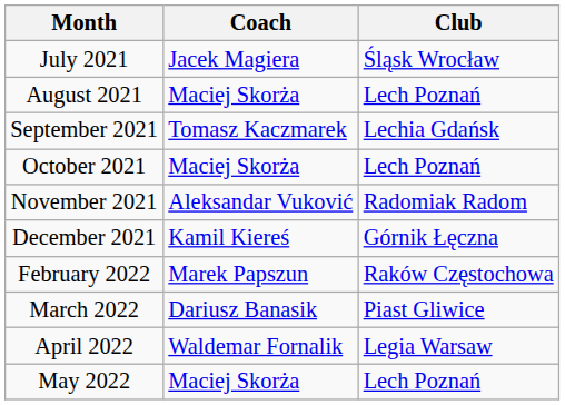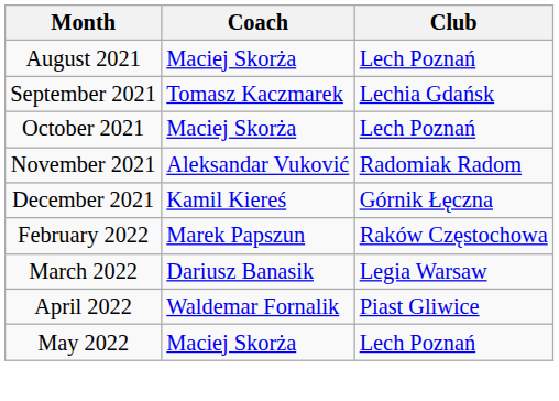- row: July 2021 | Jacek Magiera | Śląsk Wrocław
March 2022 | Club: Piast Gliwice -> Legia Warsaw
April 2022 | Club: Legia Warsaw -> Piast Gliwice
